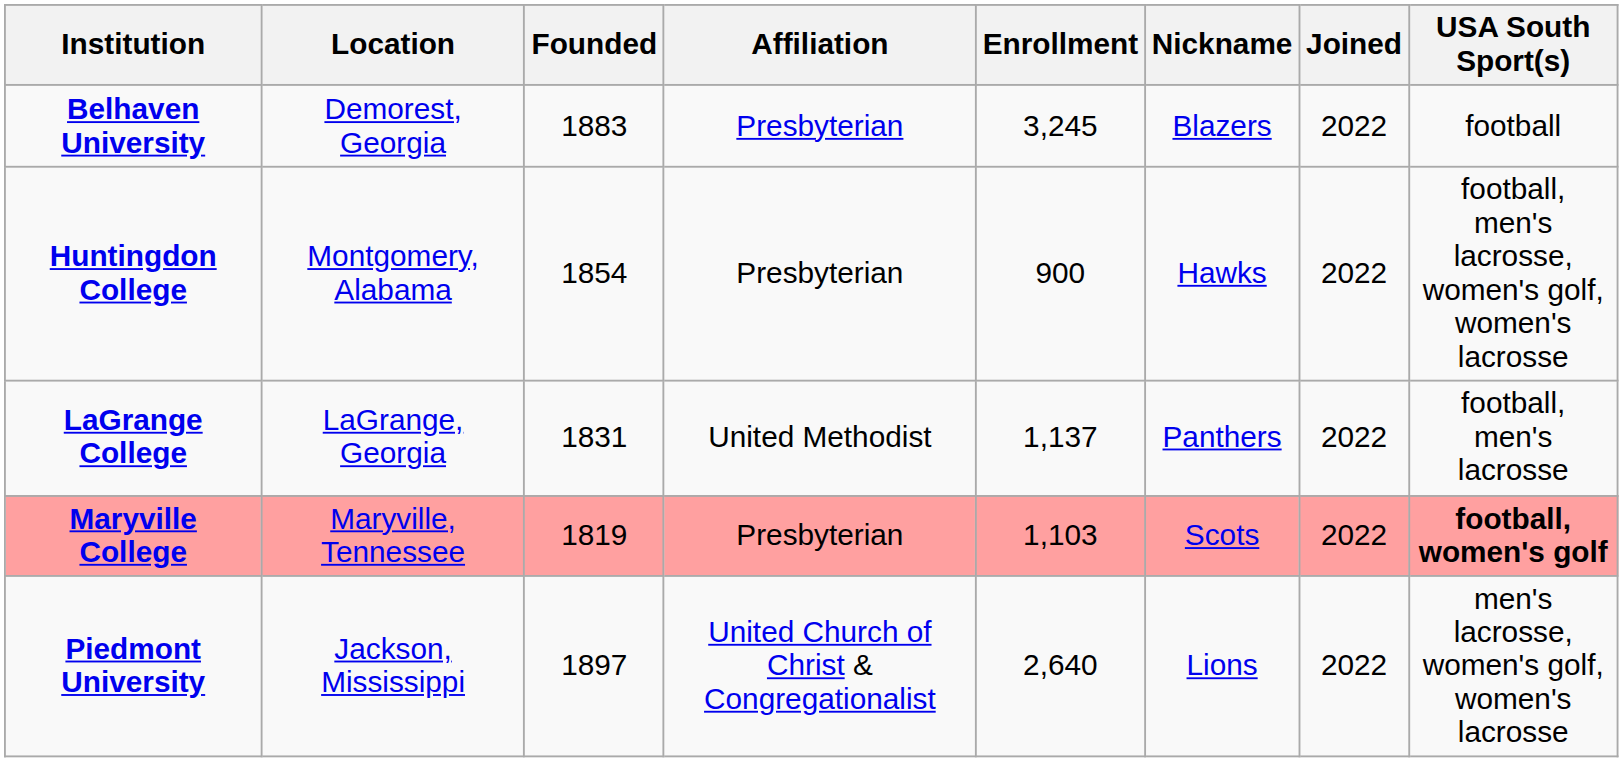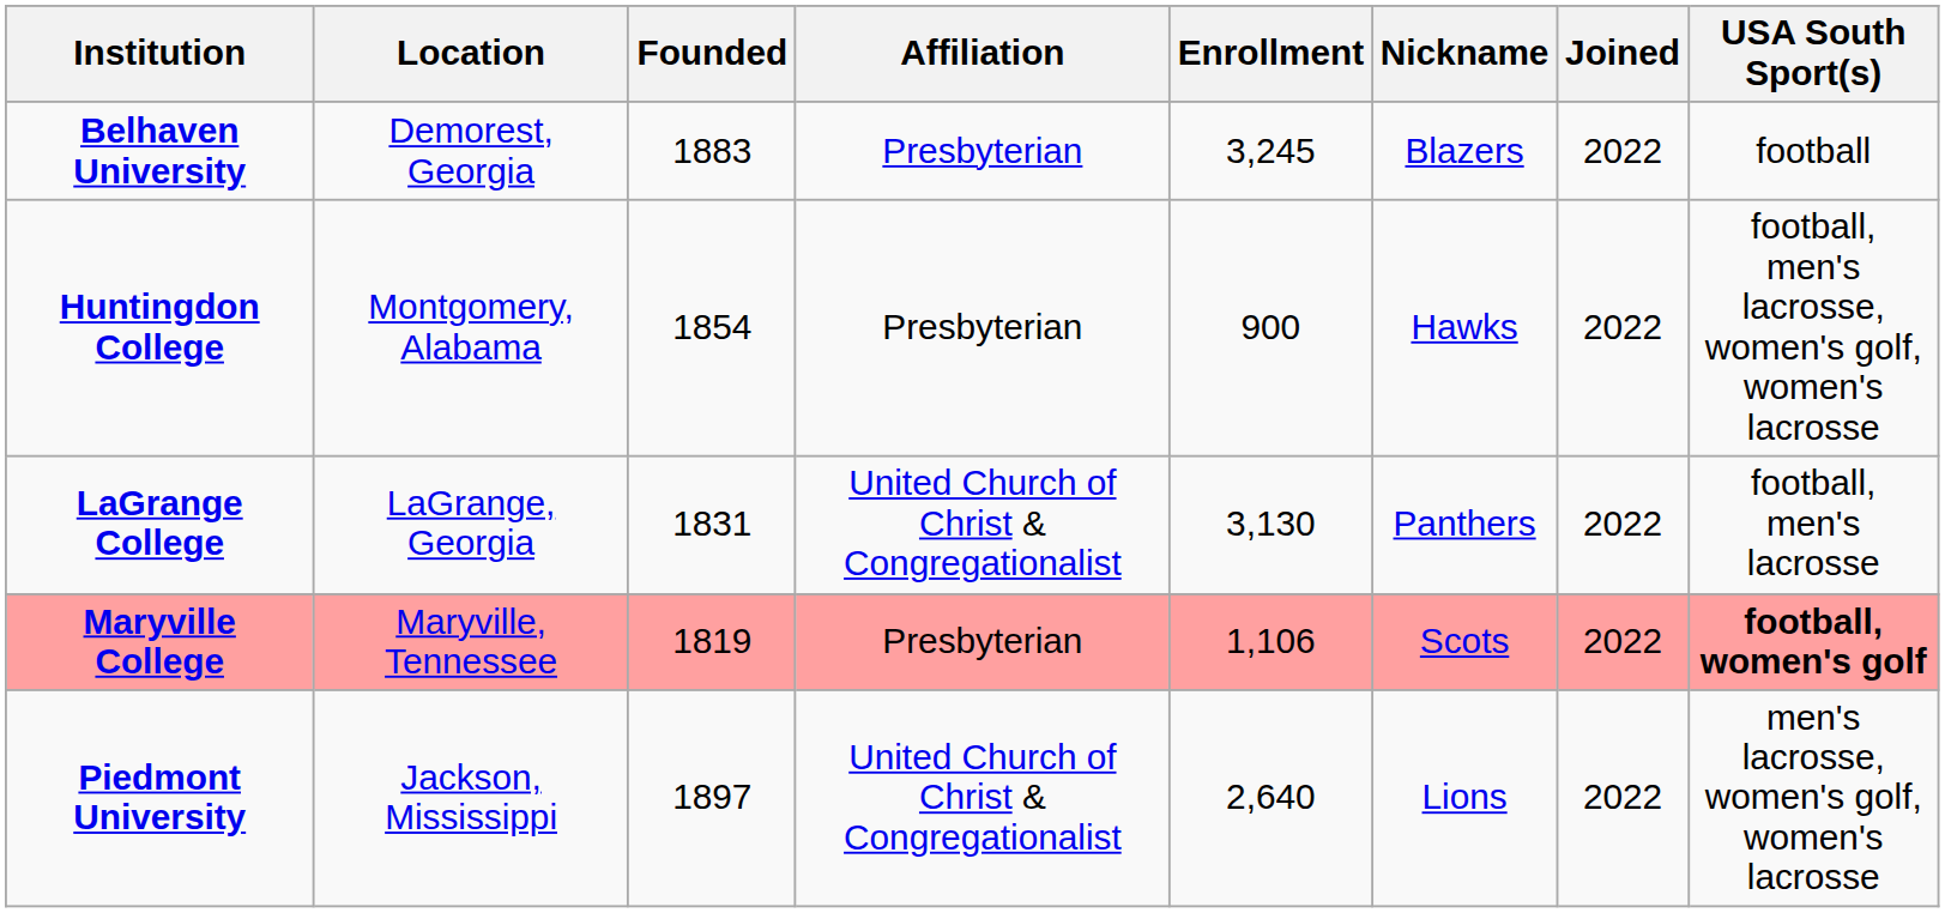LaGrange College | Affiliation: United Methodist -> United Church of Christ & Congregationalist
LaGrange College | Enrollment: 1,137 -> 3,130
Maryville College | Enrollment: 1,103 -> 1,106
